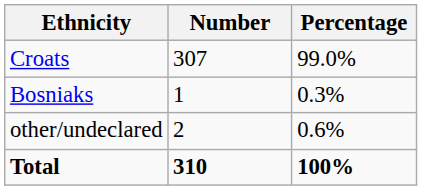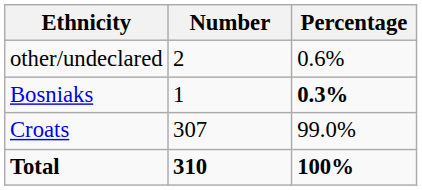rows swapped: Croats <-> other/undeclared
Bosniaks | Percentage: normal -> bold
